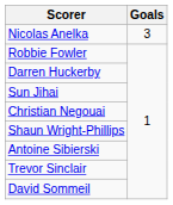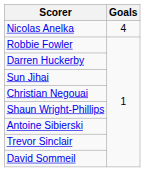Nicolas Anelka | Goals: 3 -> 4
